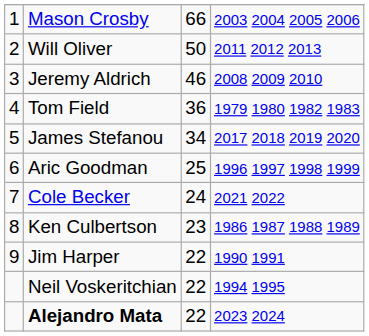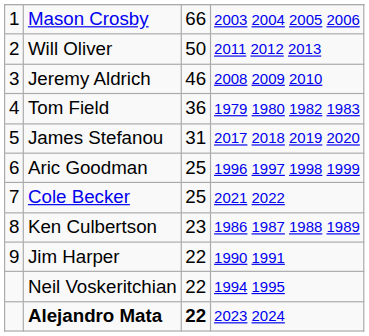James Stefanou | column 3: 34 -> 31
Cole Becker | column 3: 24 -> 25
Alejandro Mata | column 3: normal -> bold
